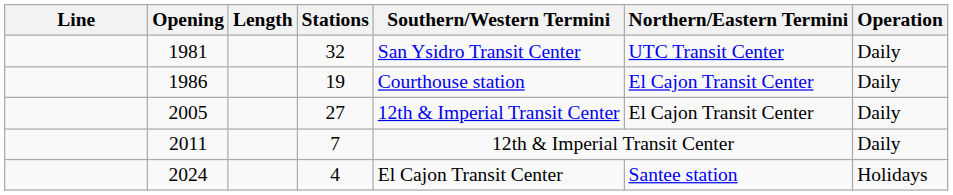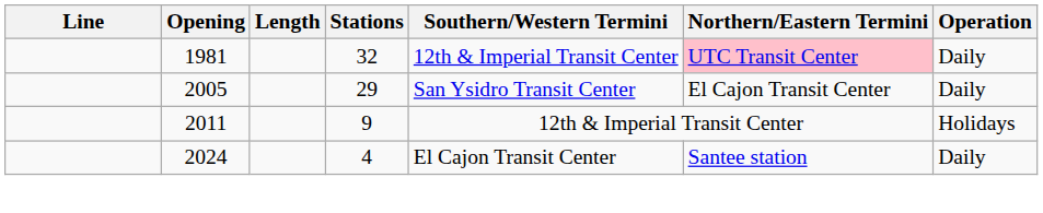1981 | Southern/Western Termini: San Ysidro Transit Center -> 12th & Imperial Transit Center
1981 | Northern/Eastern Termini: no background -> pink background
- row: 1986 | 19 | Courthouse station | El Cajon Transit Center | Daily
2005 | Stations: 27 -> 29
2005 | Southern/Western Termini: 12th & Imperial Transit Center -> San Ysidro Transit Center
2011 | Stations: 7 -> 9
2011 | Operation: Daily -> Holidays
2024 | Operation: Holidays -> Daily
